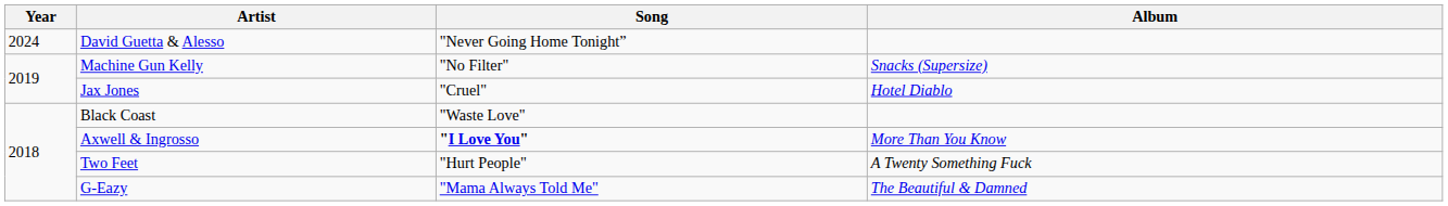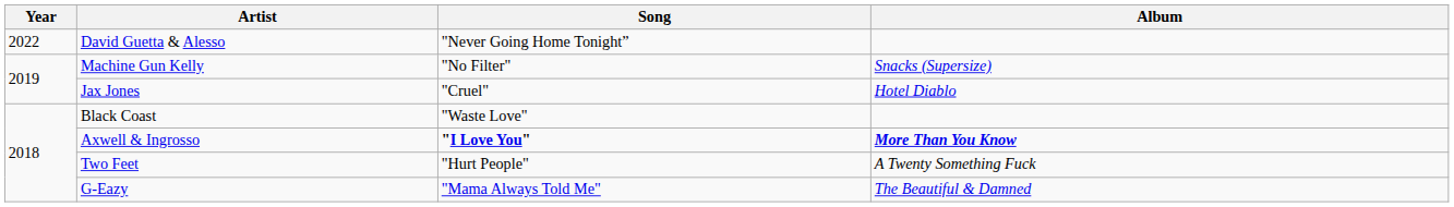David Guetta & Alesso | Year: 2024 -> 2022
Axwell & Ingrosso | Album: normal -> bold
